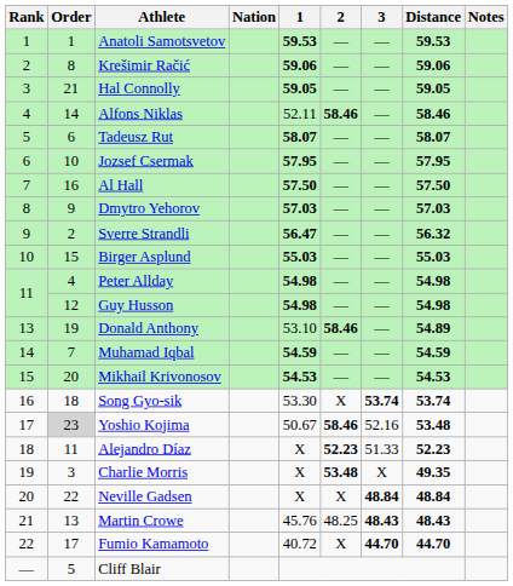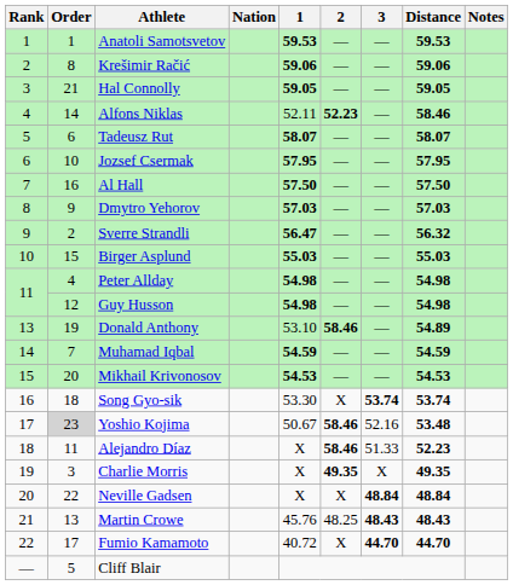Alfons Niklas | 2: 58.46 -> 52.23
Alejandro Díaz | 2: 52.23 -> 58.46
Charlie Morris | 2: 53.48 -> 49.35
